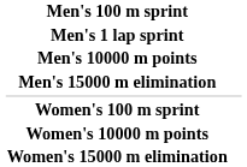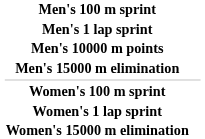+ row: Women's 1 lap sprint
- row: Women's 10000 m points
